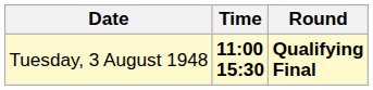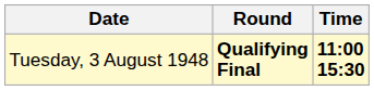columns swapped: Time <-> Round
